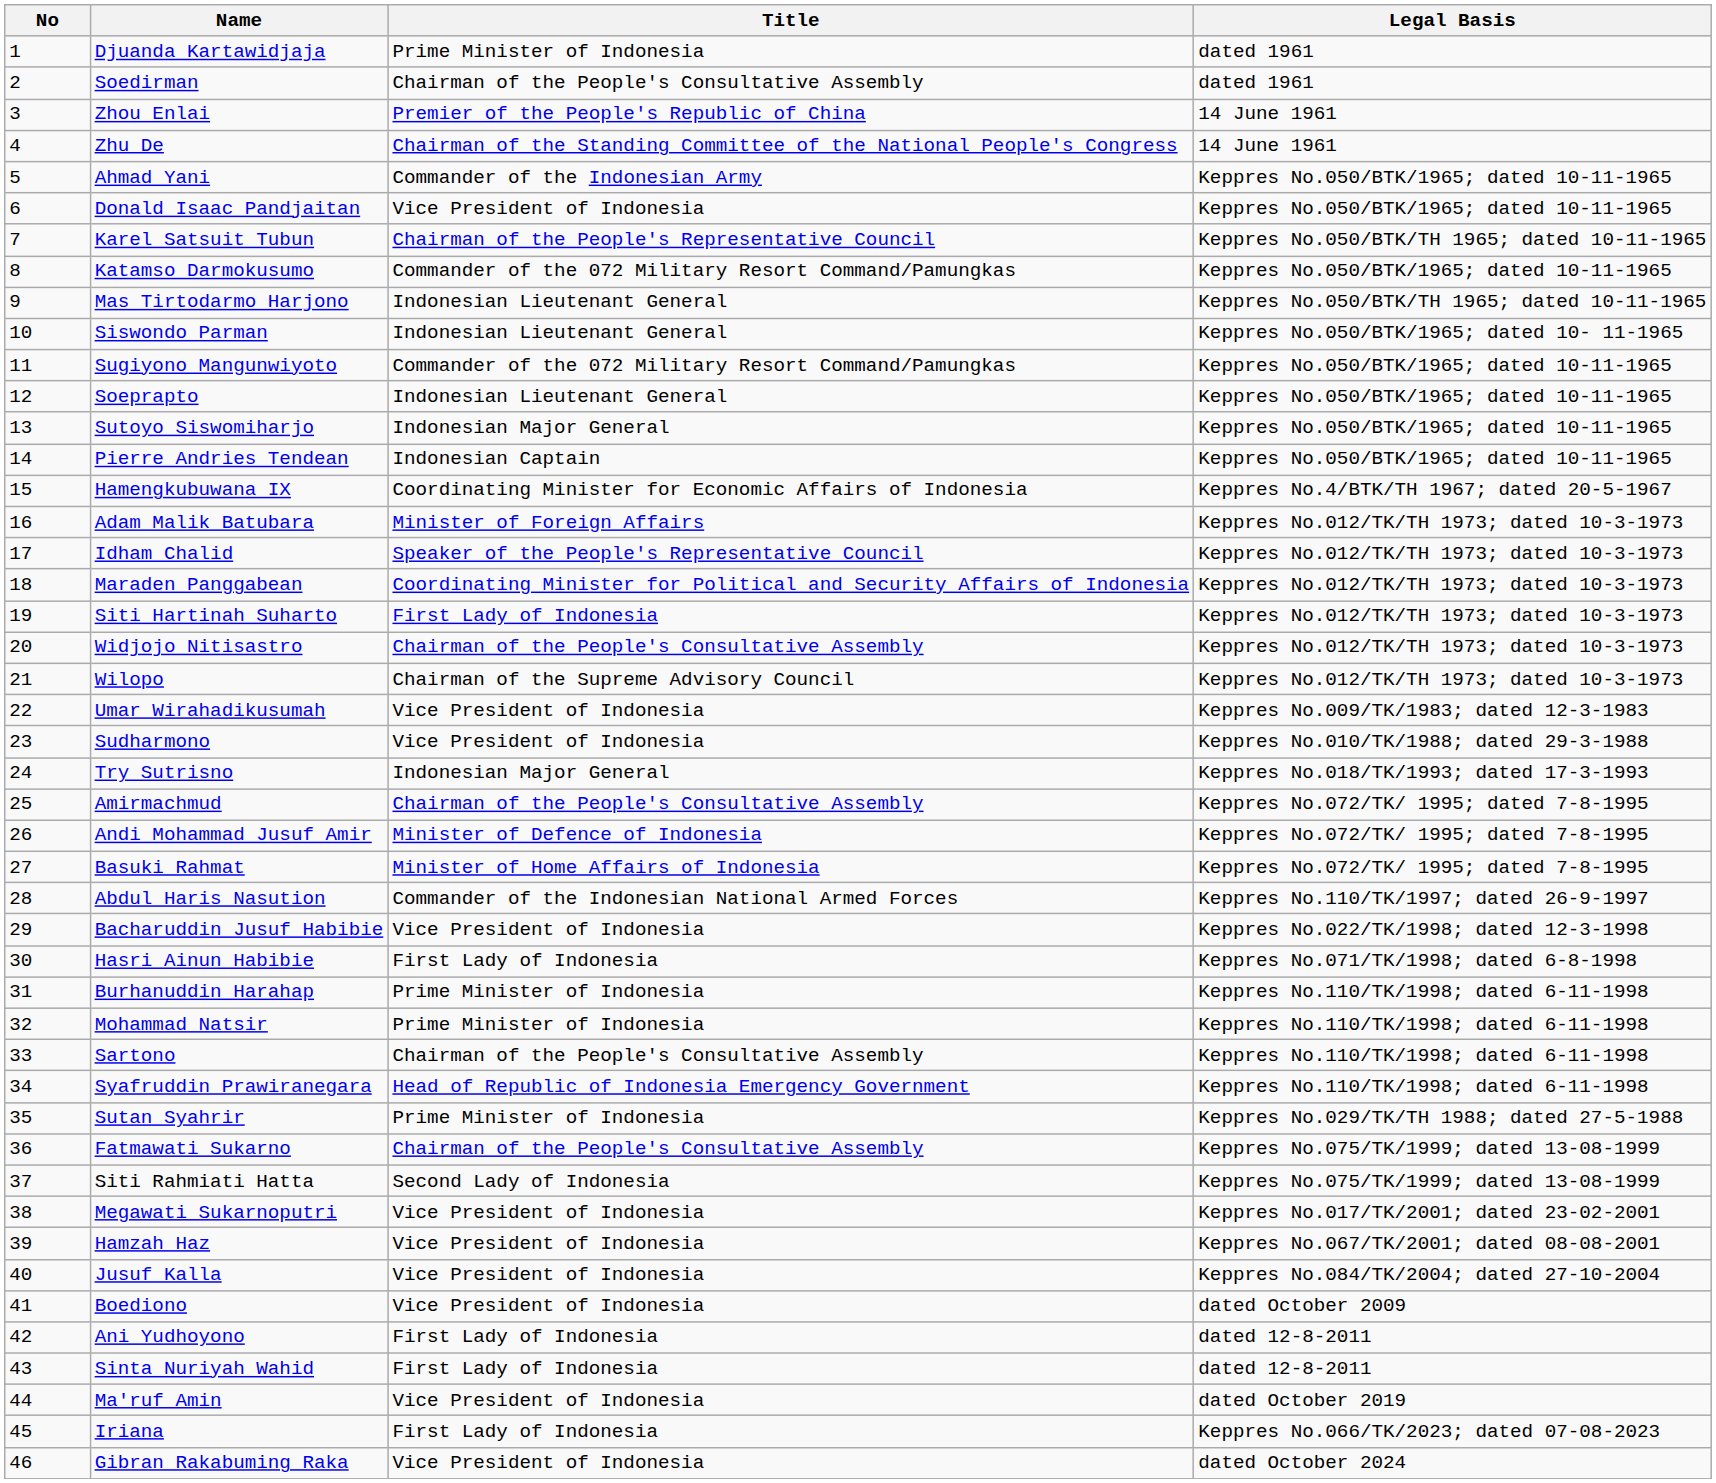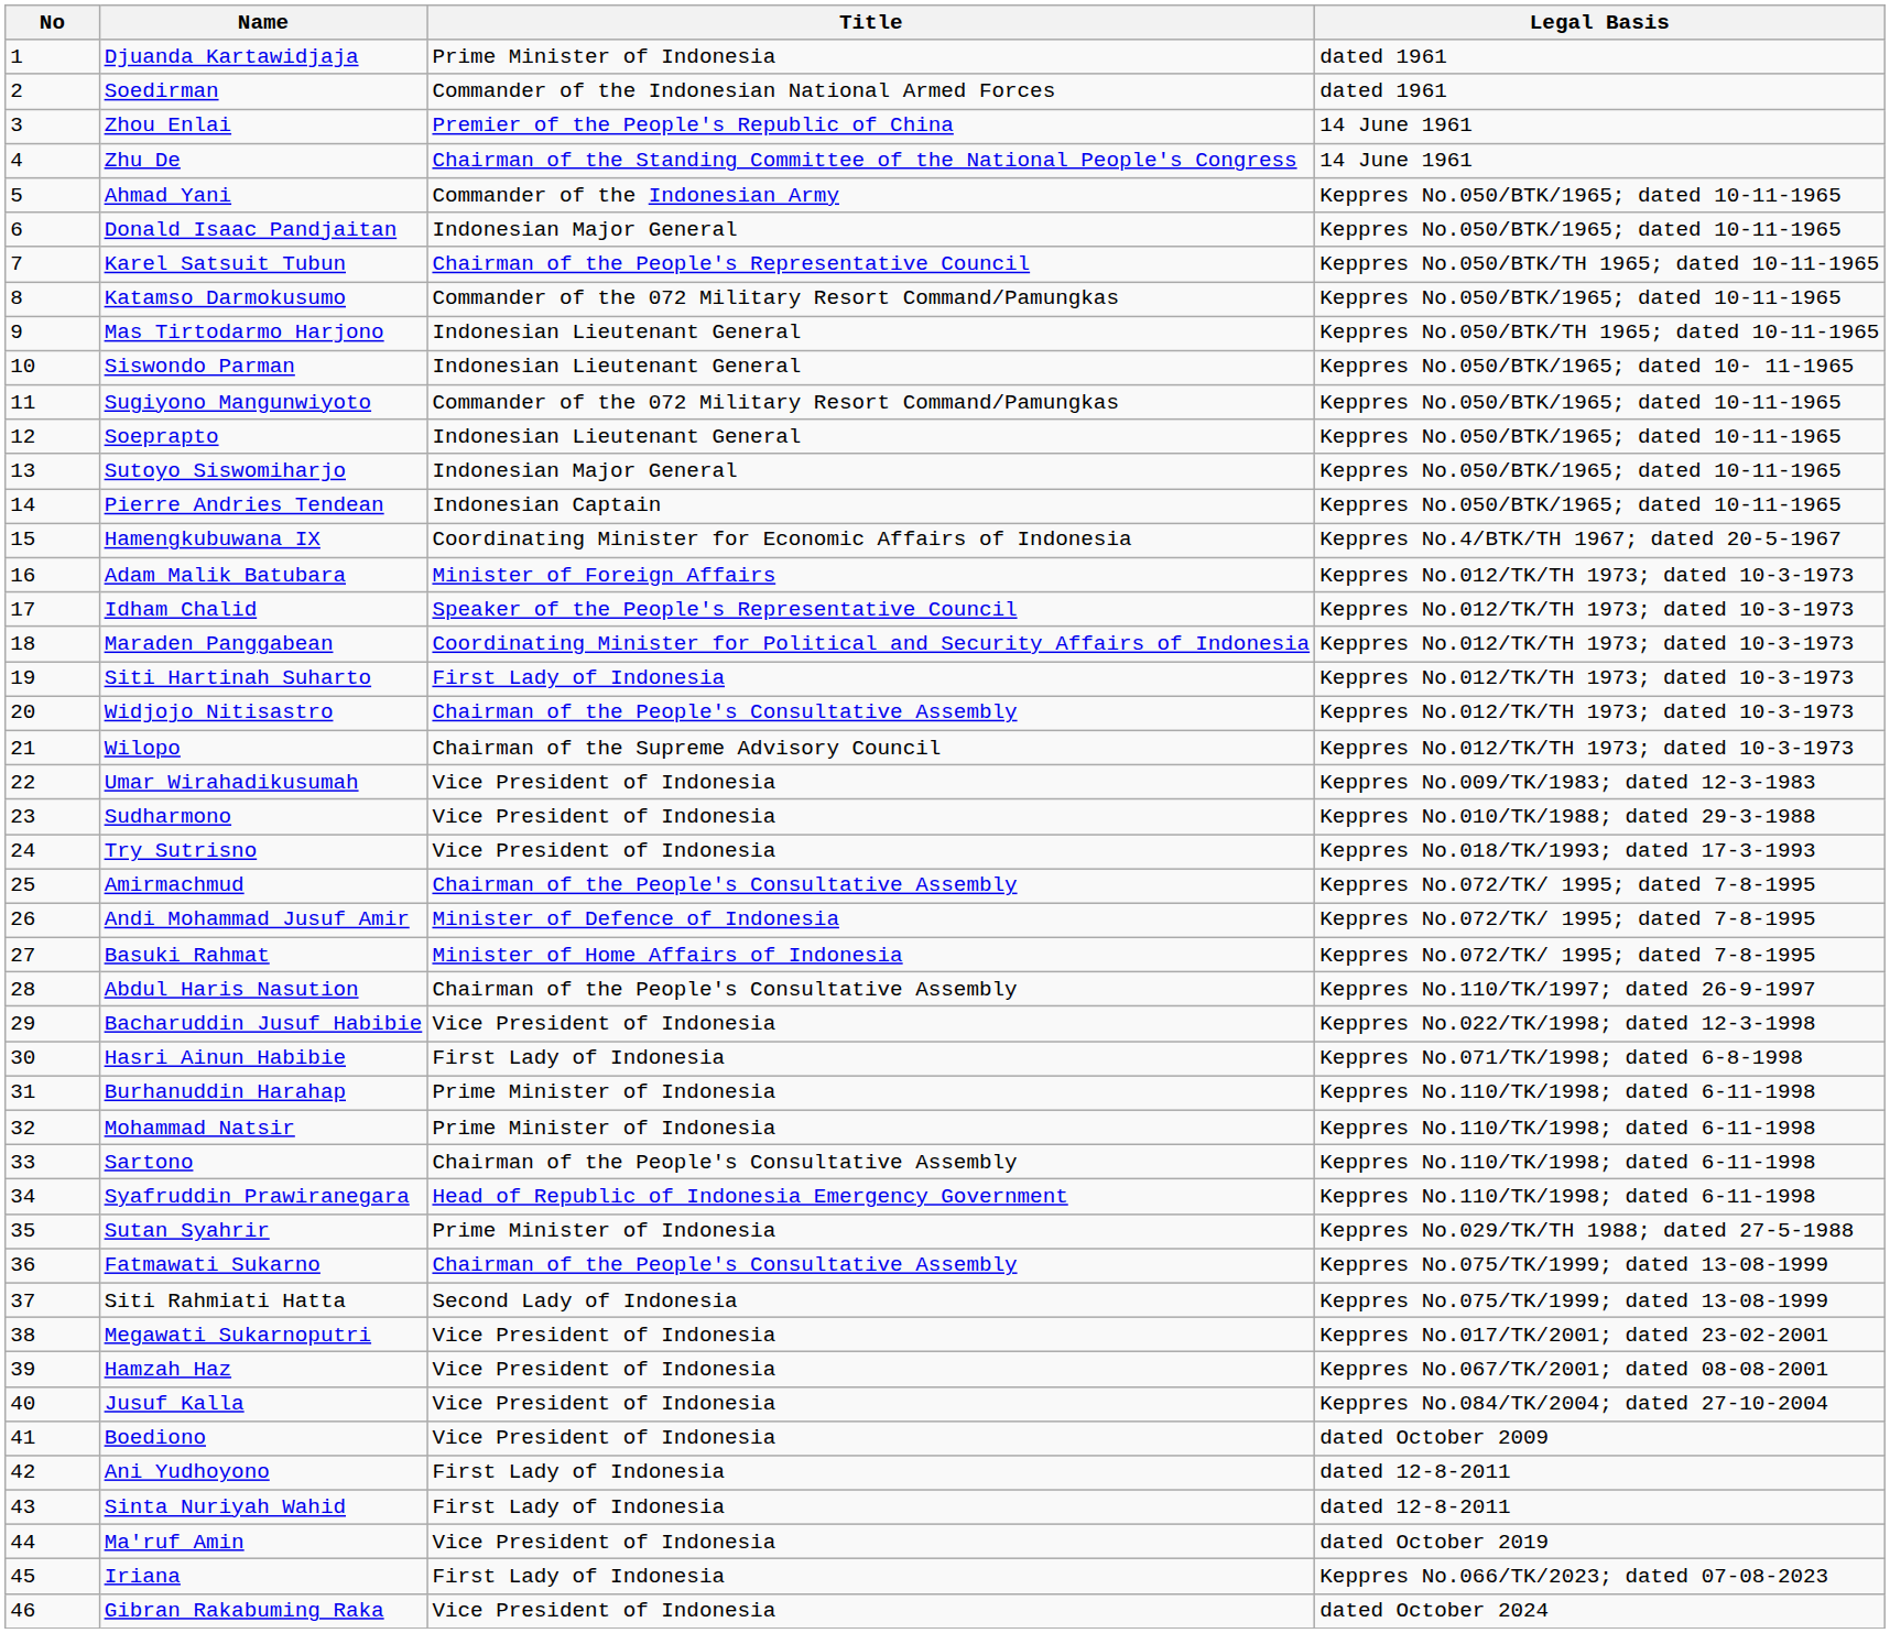Soedirman | Title: Chairman of the People's Consultative Assembly -> Commander of the Indonesian National Armed Forces
Donald Isaac Pandjaitan | Title: Vice President of Indonesia -> Indonesian Major General
Try Sutrisno | Title: Indonesian Major General -> Vice President of Indonesia
Abdul Haris Nasution | Title: Commander of the Indonesian National Armed Forces -> Chairman of the People's Consultative Assembly
